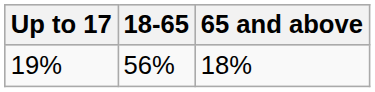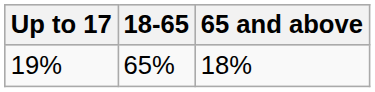19% | 18-65: 56% -> 65%
